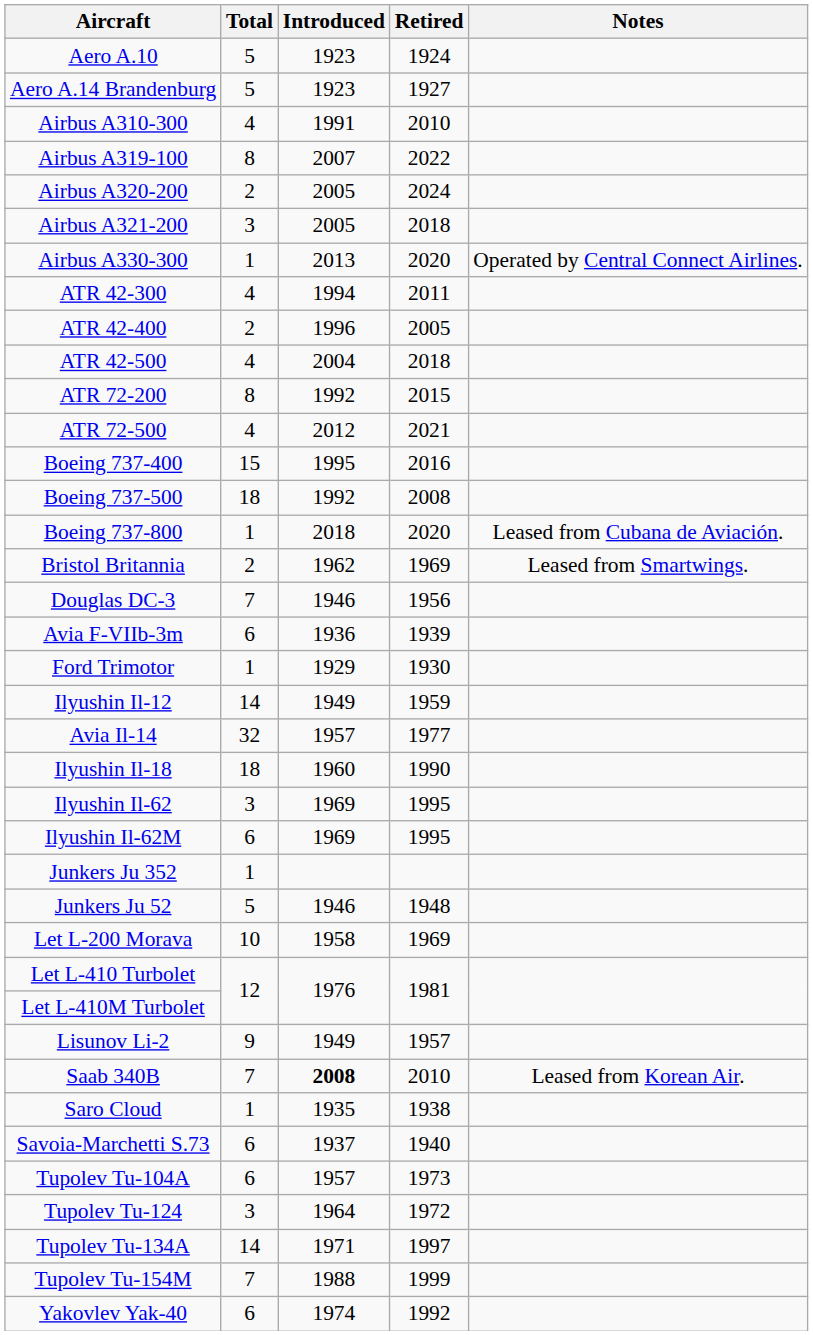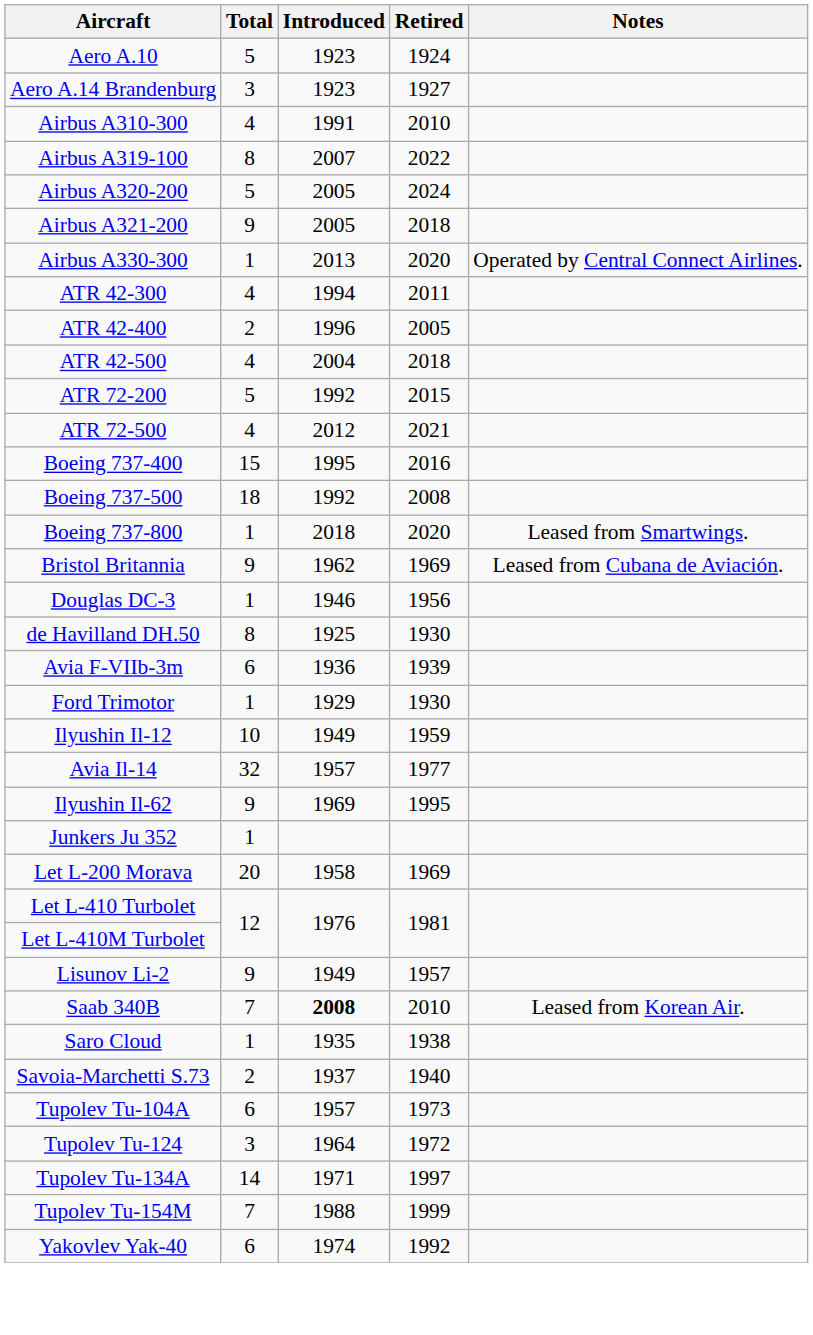Aero A.14 Brandenburg | Total: 5 -> 3
Airbus A320-200 | Total: 2 -> 5
Airbus A321-200 | Total: 3 -> 9
ATR 72-200 | Total: 8 -> 5
Boeing 737-800 | Notes: Leased from Cubana de Aviación. -> Leased from Smartwings.
Bristol Britannia | Total: 2 -> 9
Bristol Britannia | Notes: Leased from Smartwings. -> Leased from Cubana de Aviación.
Douglas DC-3 | Total: 7 -> 1
+ row: de Havilland DH.50 | 8 | 1925 | 1930
Ilyushin Il-12 | Total: 14 -> 10
- row: Ilyushin Il-18 | 18 | 1960 | 1990
Ilyushin Il-62 | Total: 3 -> 9
- row: Ilyushin Il-62M | 6 | 1969 | 1995
- row: Junkers Ju 52 | 5 | 1946 | 1948
Let L-200 Morava | Total: 10 -> 20
Savoia-Marchetti S.73 | Total: 6 -> 2
